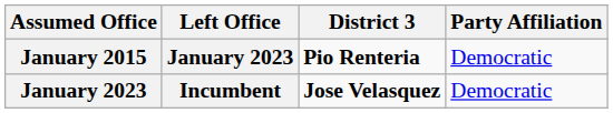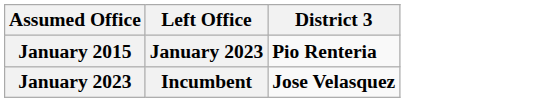- column: Party Affiliation | Democratic | Democratic
